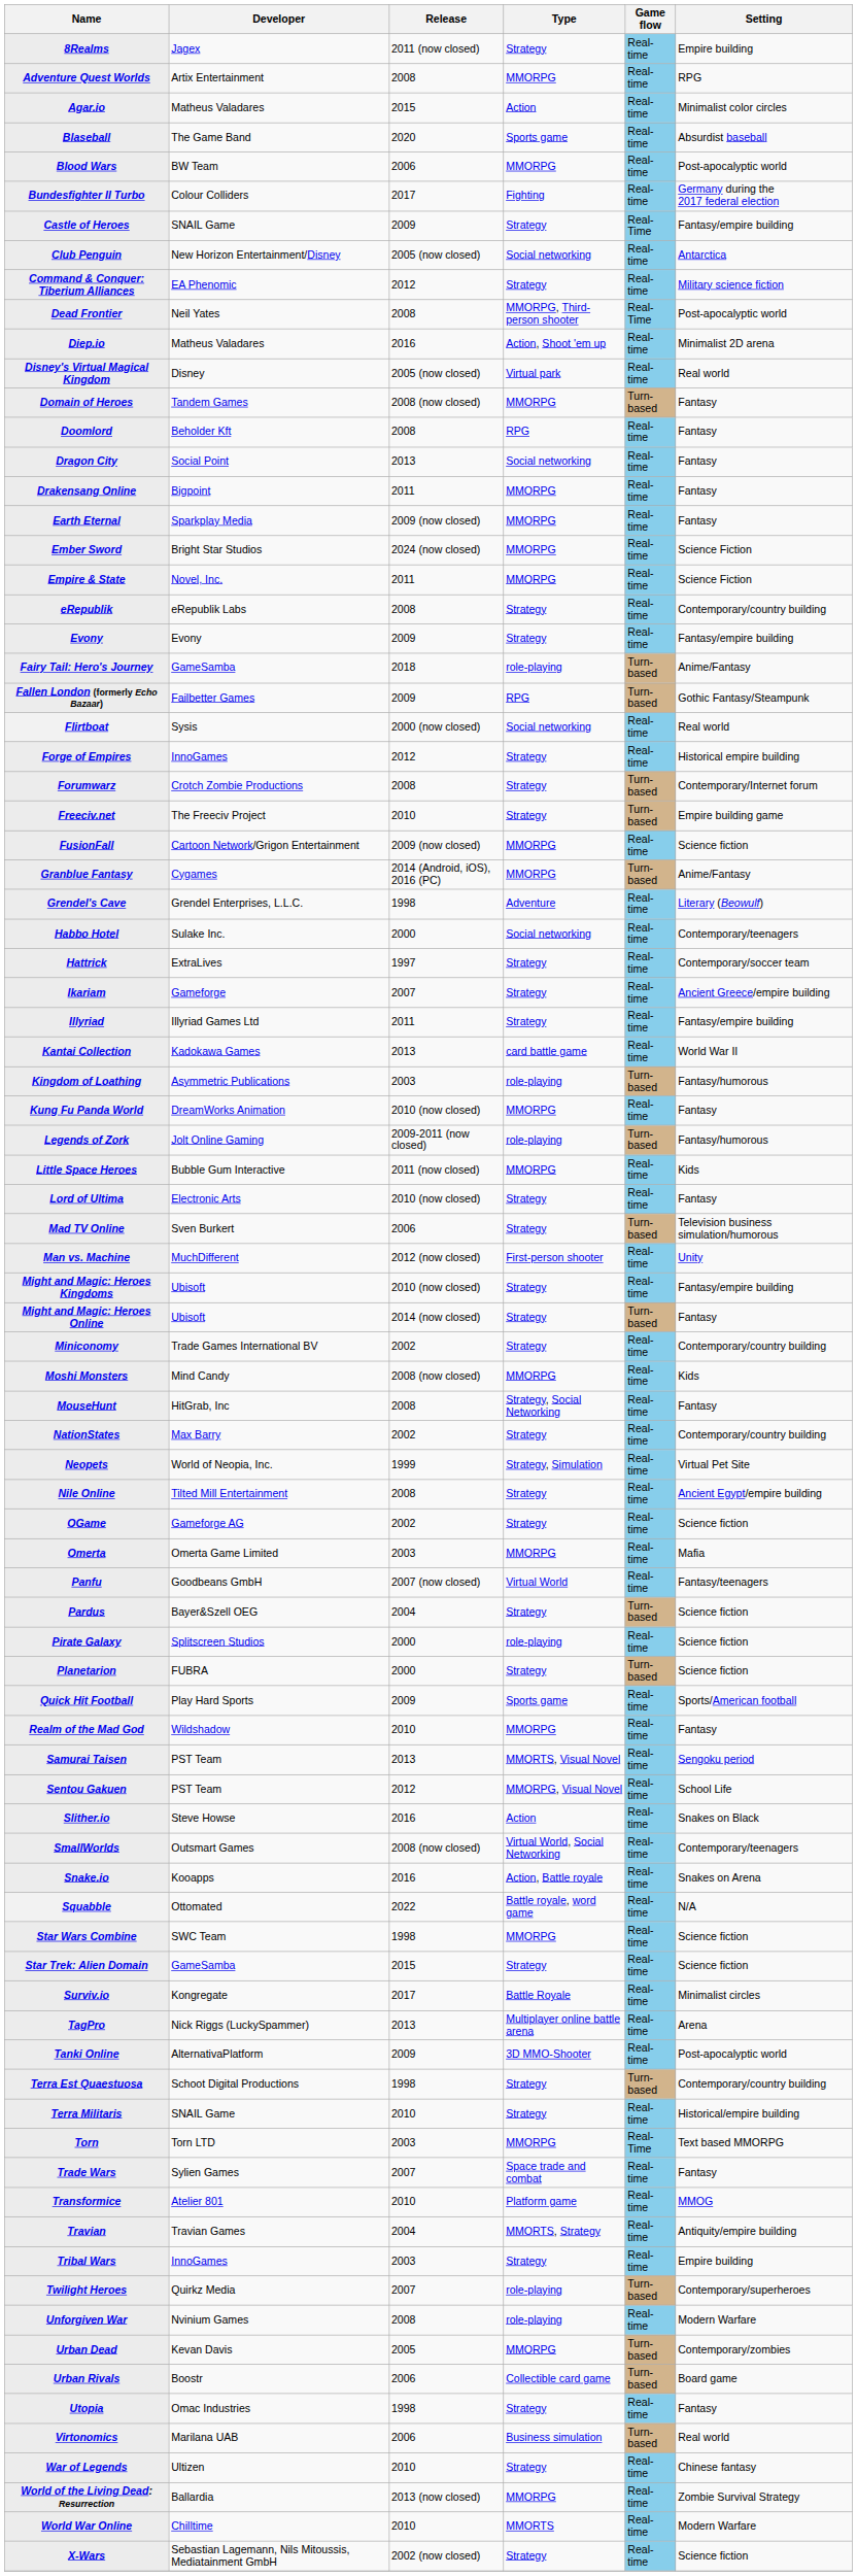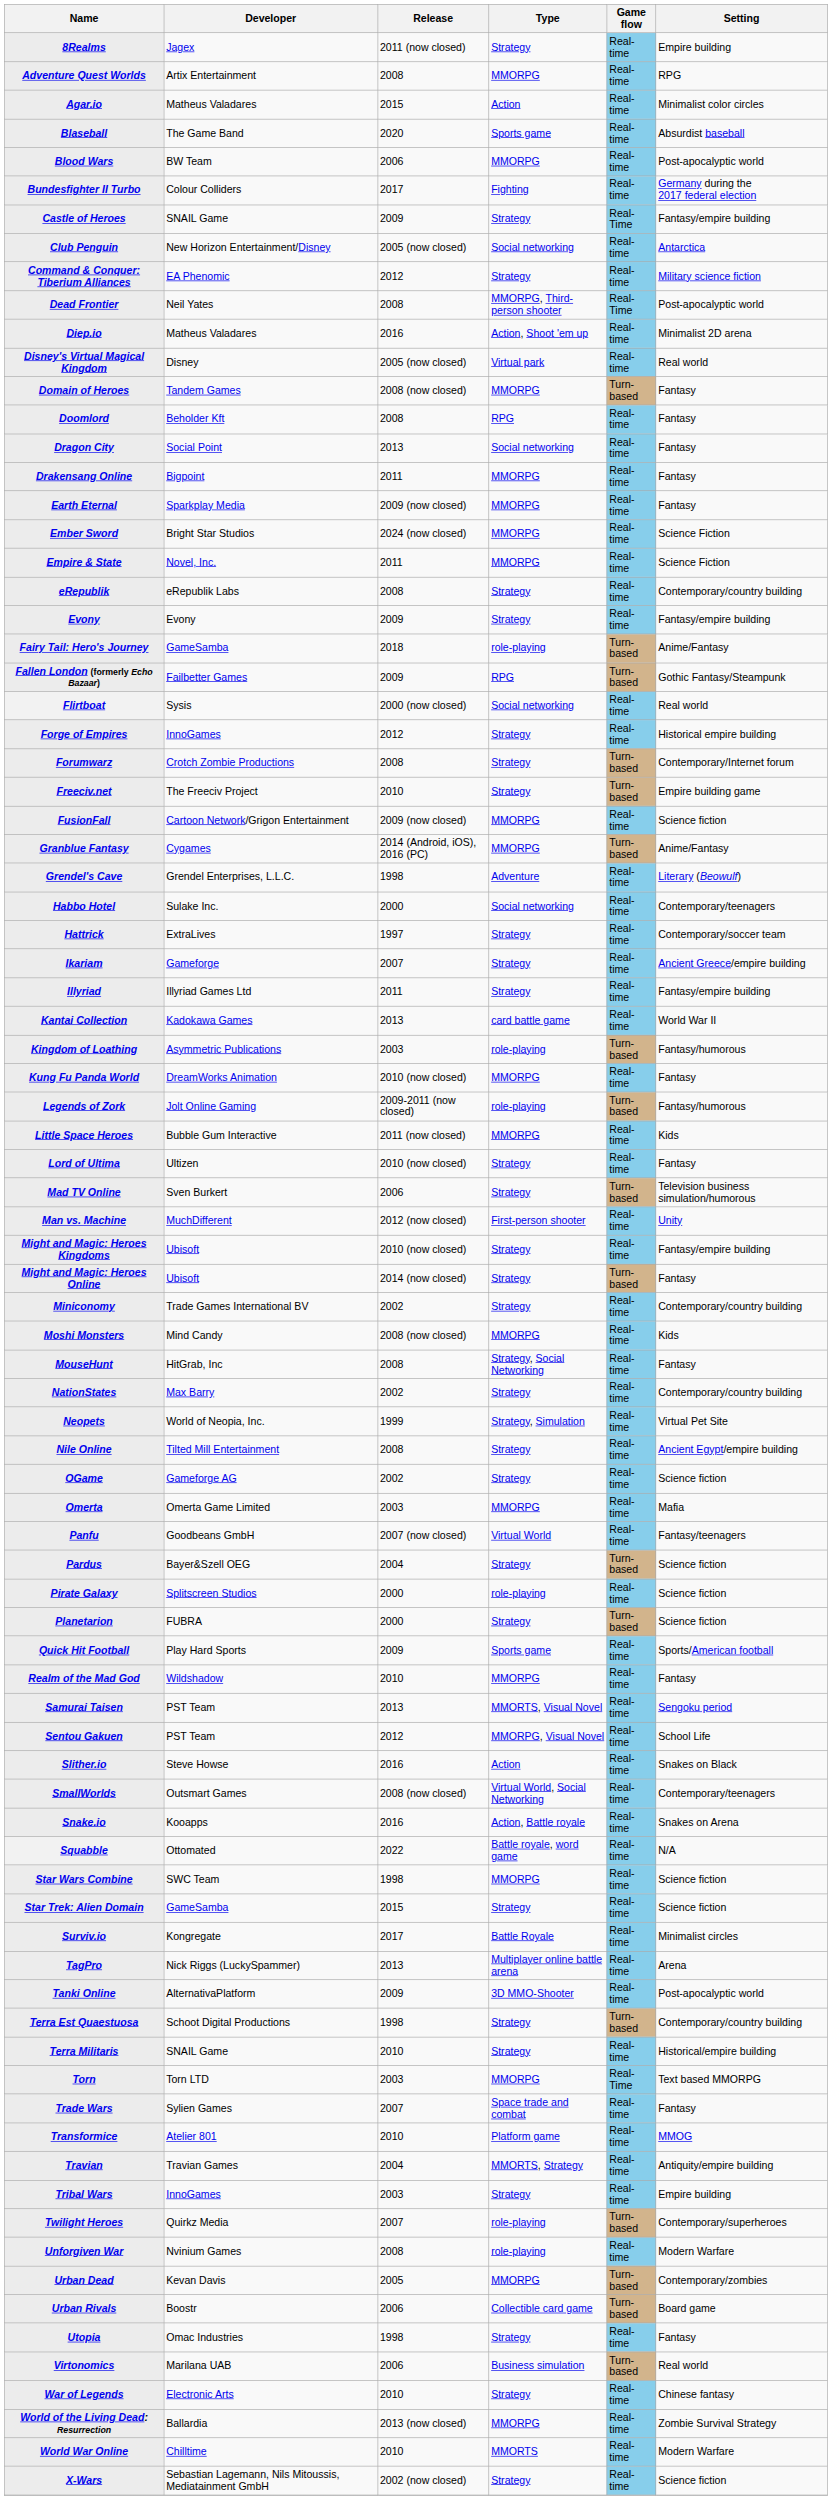Lord of Ultima | Developer: Electronic Arts -> Ultizen
War of Legends | Developer: Ultizen -> Electronic Arts
